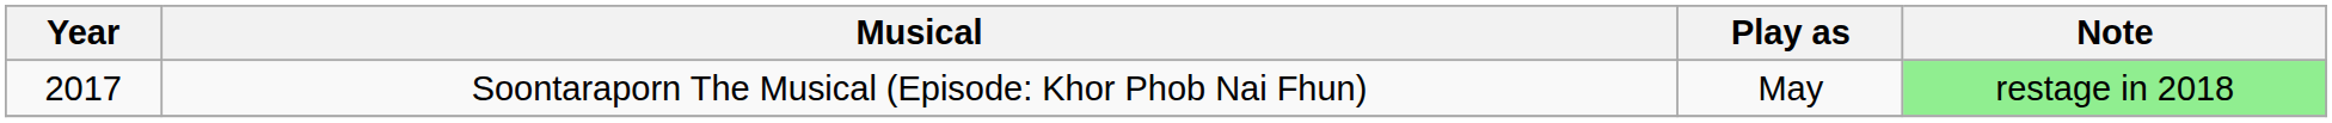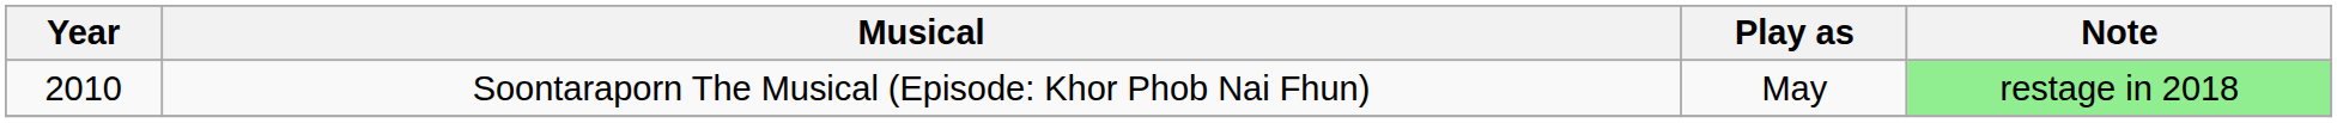Soontaraporn The Musical (Episode: Khor Phob Nai Fhun) | Year: 2017 -> 2010
